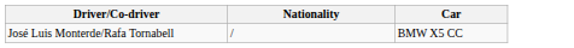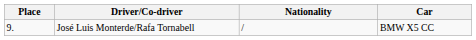+ column: Place | 9.
